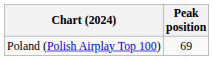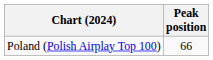Poland (Polish Airplay Top 100) | Peak position: 69 -> 66
